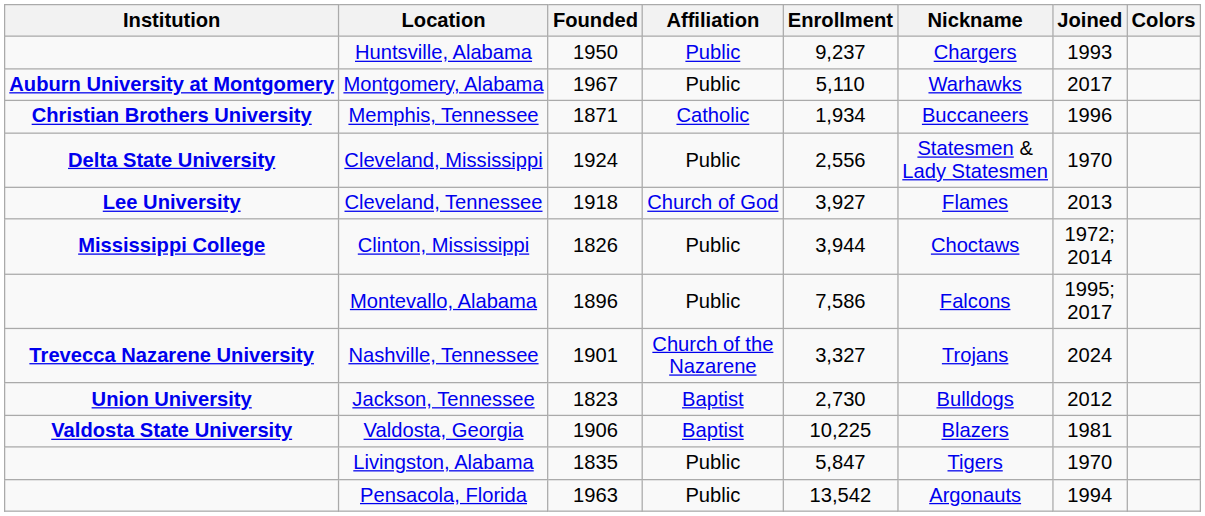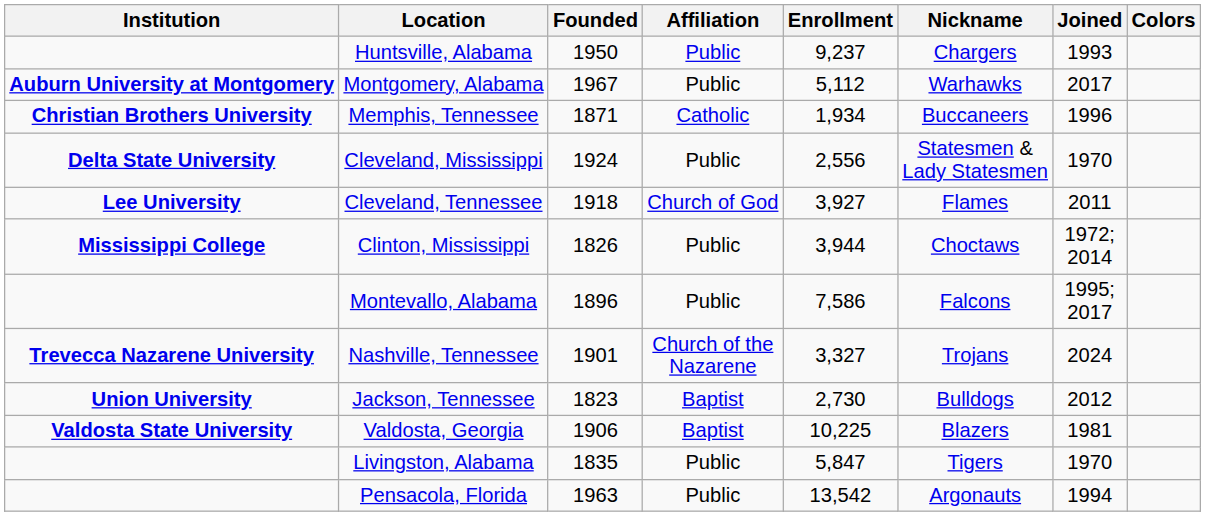Montgomery, Alabama | Enrollment: 5,110 -> 5,112
Cleveland, Tennessee | Joined: 2013 -> 2011
